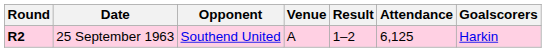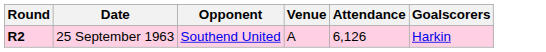- column: Result | 1–2
25 September 1963 | Attendance: 6,125 -> 6,126
